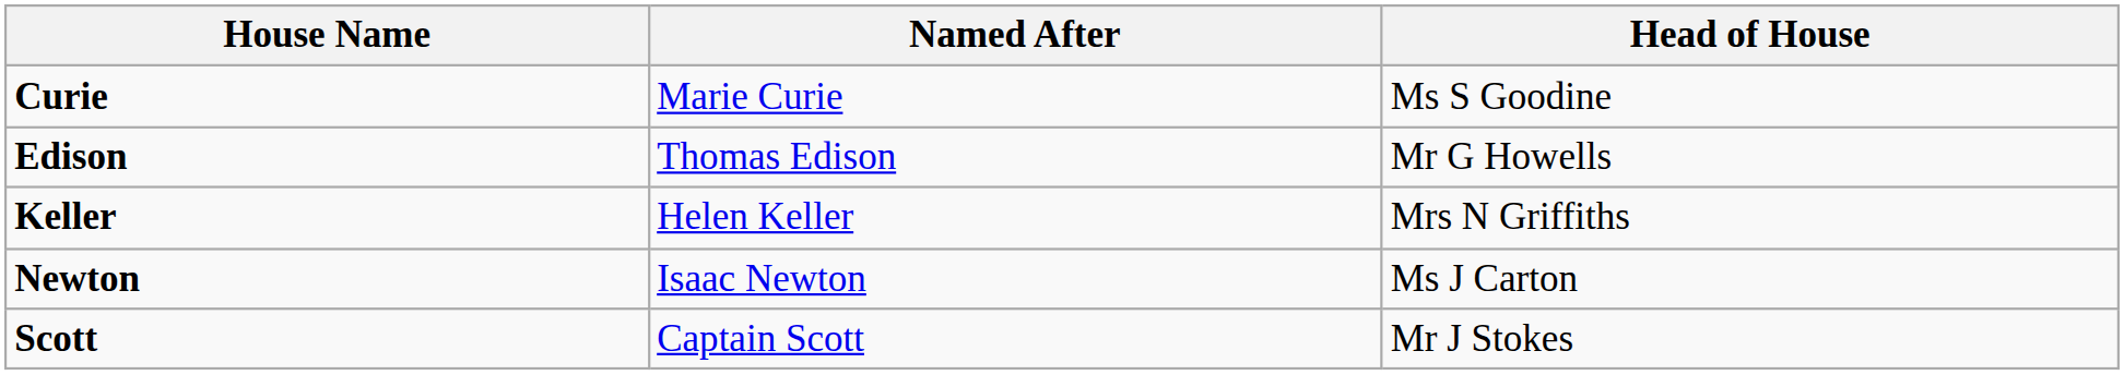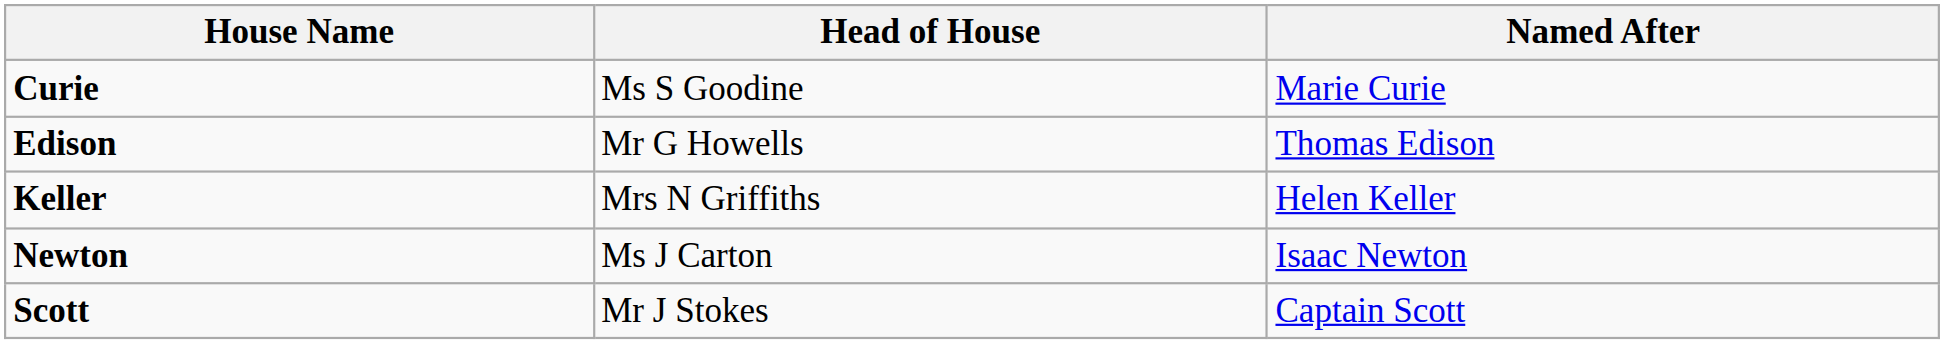columns swapped: Head of House <-> Named After
